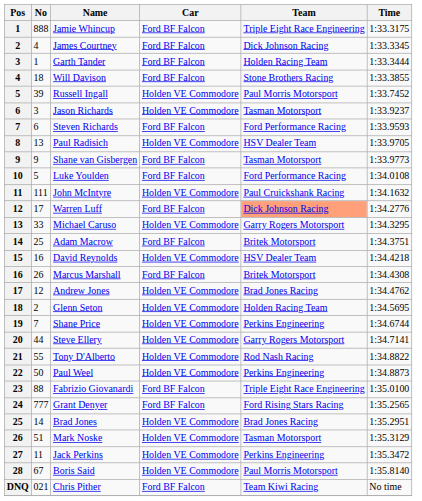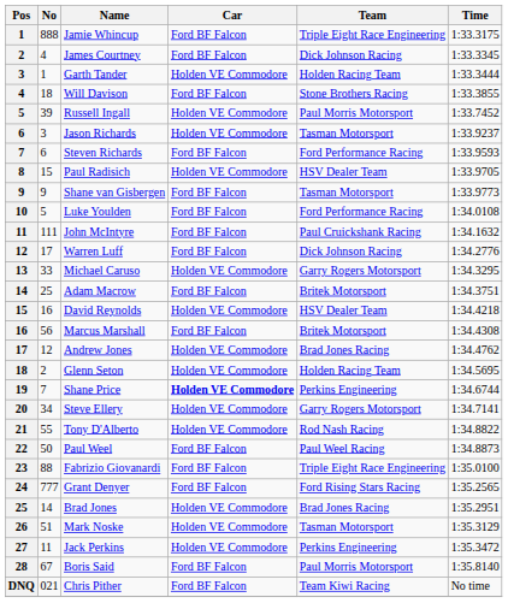Garth Tander | Car: Ford BF Falcon -> Holden VE Commodore
Paul Radisich | No: 13 -> 15
John McIntyre | Car: Holden VE Commodore -> Ford BF Falcon
Warren Luff | Team: lightsalmon background -> no background
Marcus Marshall | No: 26 -> 56
Shane Price | Car: normal -> bold
Steve Ellery | No: 44 -> 34
Paul Weel | Car: Holden VE Commodore -> Ford BF Falcon
Paul Weel | Team: Perkins Engineering -> Paul Weel Racing
Boris Said | Car: Holden VE Commodore -> Ford BF Falcon
